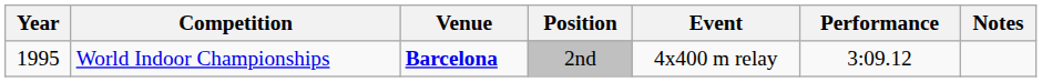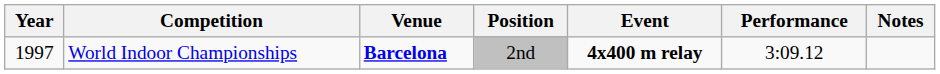World Indoor Championships | Year: 1995 -> 1997
World Indoor Championships | Event: normal -> bold
